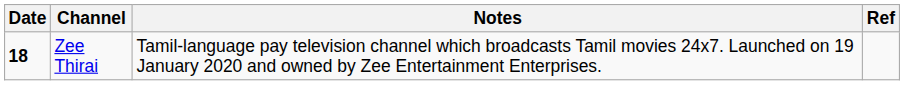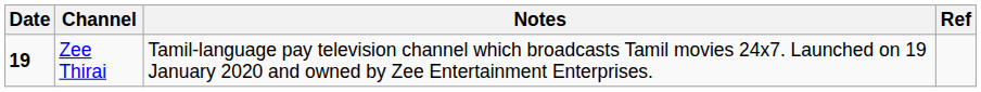Zee Thirai | Date: 18 -> 19
